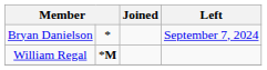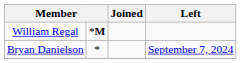rows swapped: William Regal <-> Bryan Danielson
